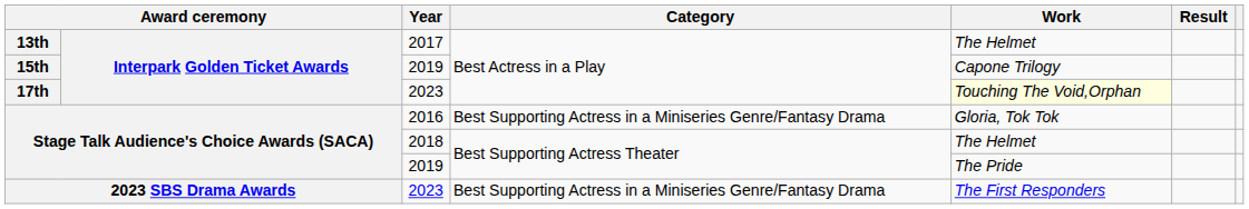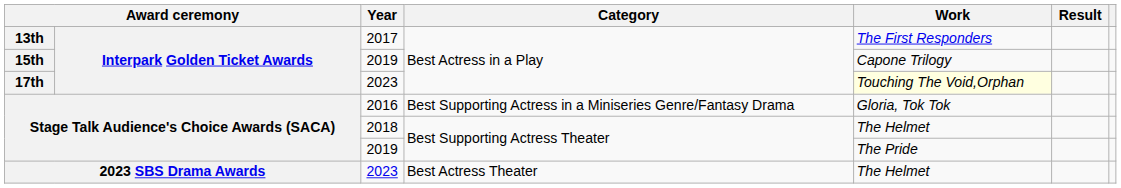13th | Work: The Helmet -> The First Responders
2023 SBS Drama Awards | Category: Best Supporting Actress in a Miniseries Genre/Fantasy Drama -> Best Actress Theater
2023 SBS Drama Awards | Work: The First Responders -> The Helmet
